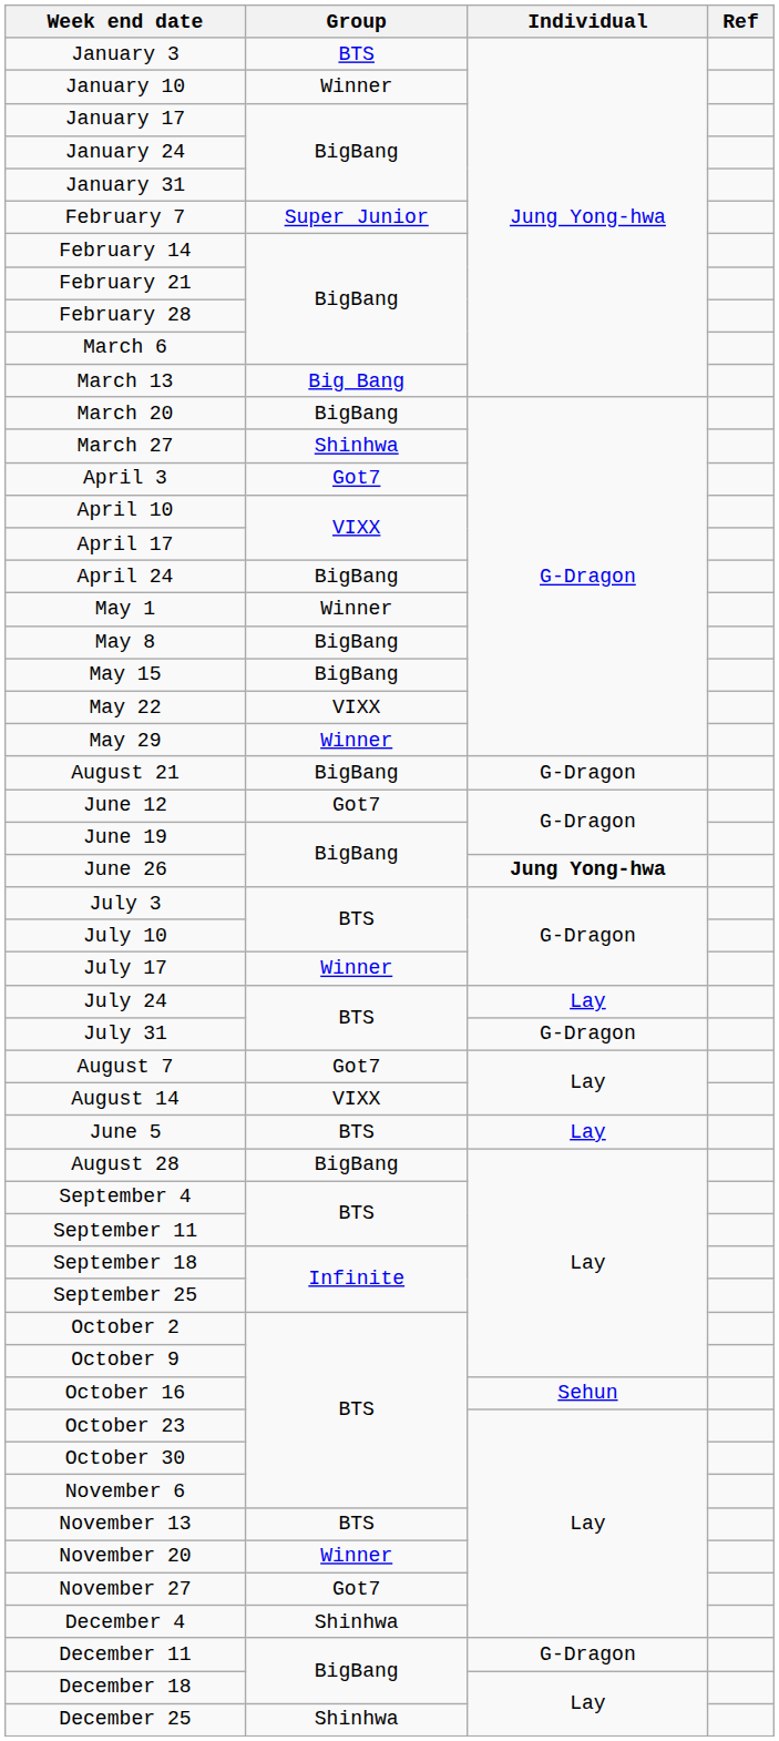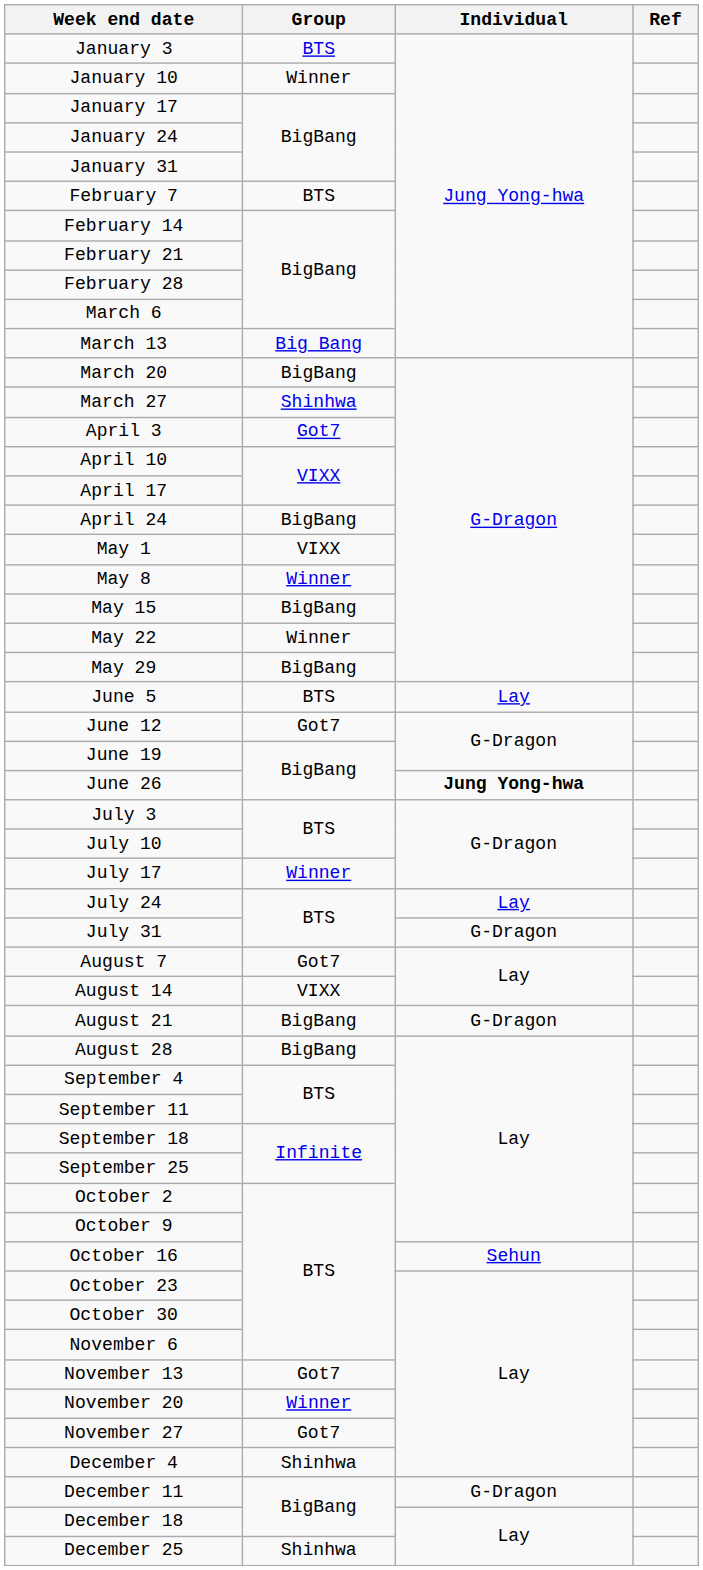February 7 | Group: Super Junior -> BTS
May 1 | Group: Winner -> VIXX
May 8 | Group: BigBang -> Winner
May 22 | Group: VIXX -> Winner
May 29 | Group: Winner -> BigBang
rows swapped: June 5 <-> August 21
November 13 | Group: BTS -> Got7
